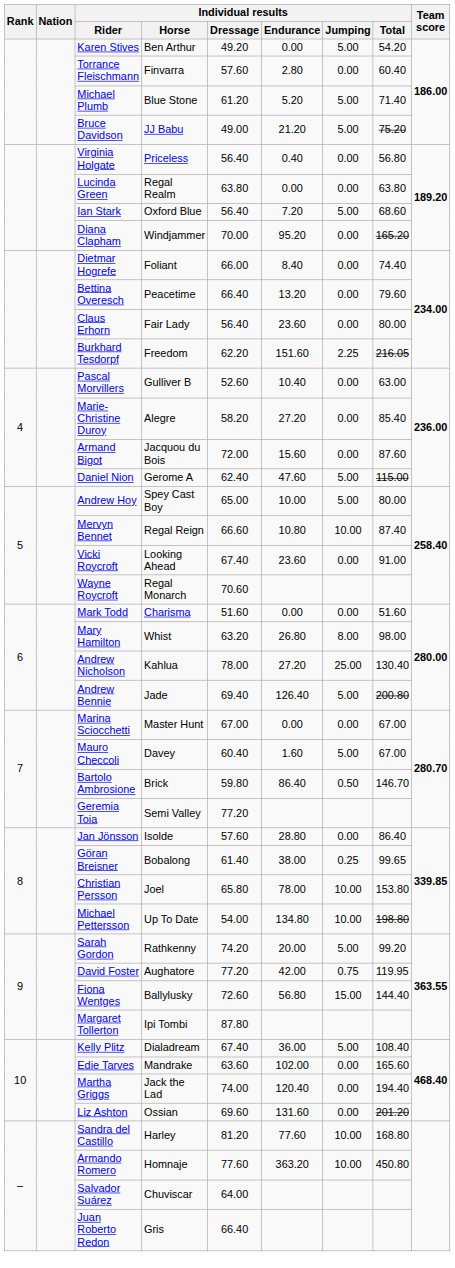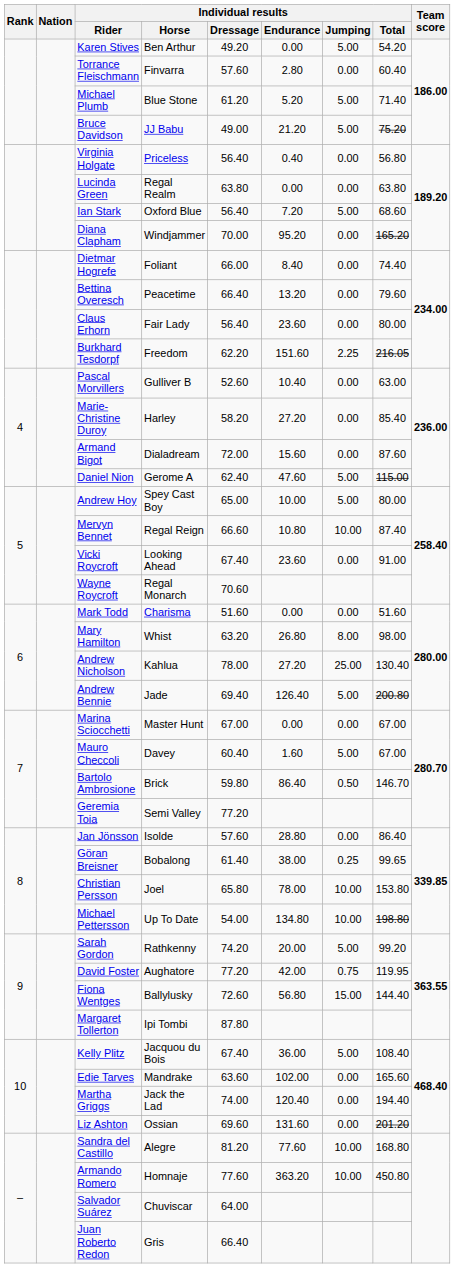Marie-Christine Duroy | Individual results / Horse: Alegre -> Harley
Armand Bigot | Individual results / Horse: Jacquou du Bois -> Dialadream
Kelly Plitz | Individual results / Horse: Dialadream -> Jacquou du Bois
Sandra del Castillo | Individual results / Horse: Harley -> Alegre
